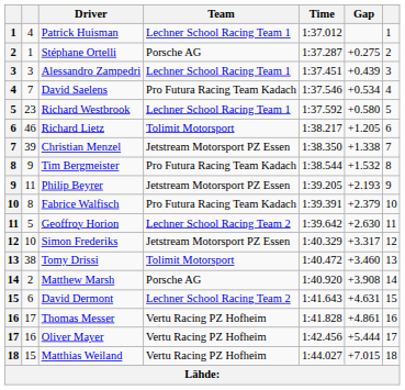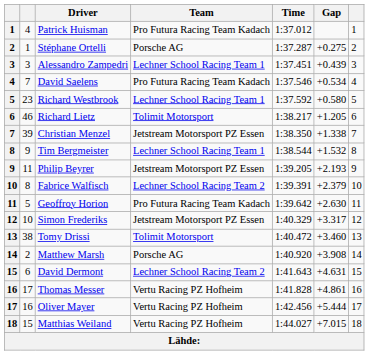Patrick Huisman | Team: Lechner School Racing Team 1 -> Pro Futura Racing Team Kadach
Tim Bergmeister | Team: Pro Futura Racing Team Kadach -> Lechner School Racing Team 1
Fabrice Walfisch | Team: Pro Futura Racing Team Kadach -> Lechner School Racing Team 2
Geoffroy Horion | Team: Lechner School Racing Team 2 -> Pro Futura Racing Team Kadach
